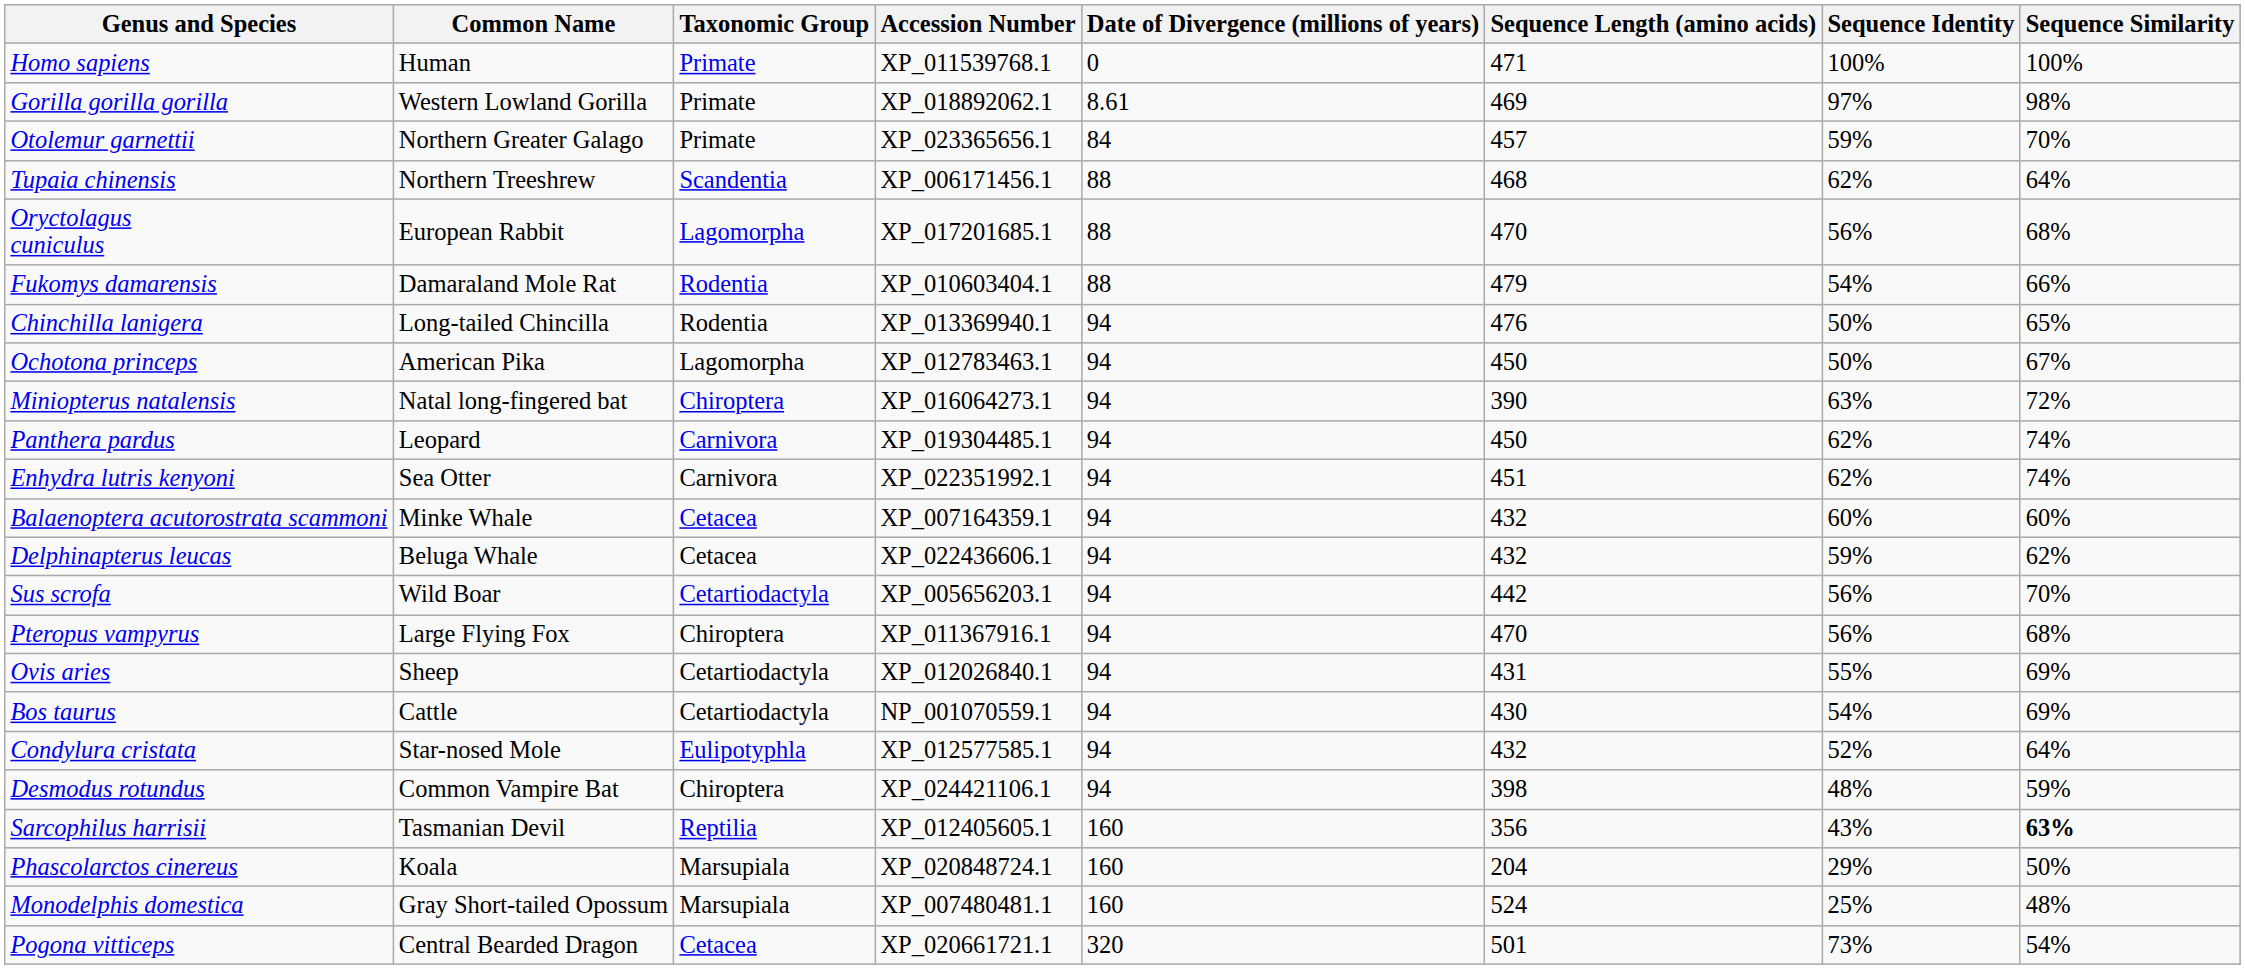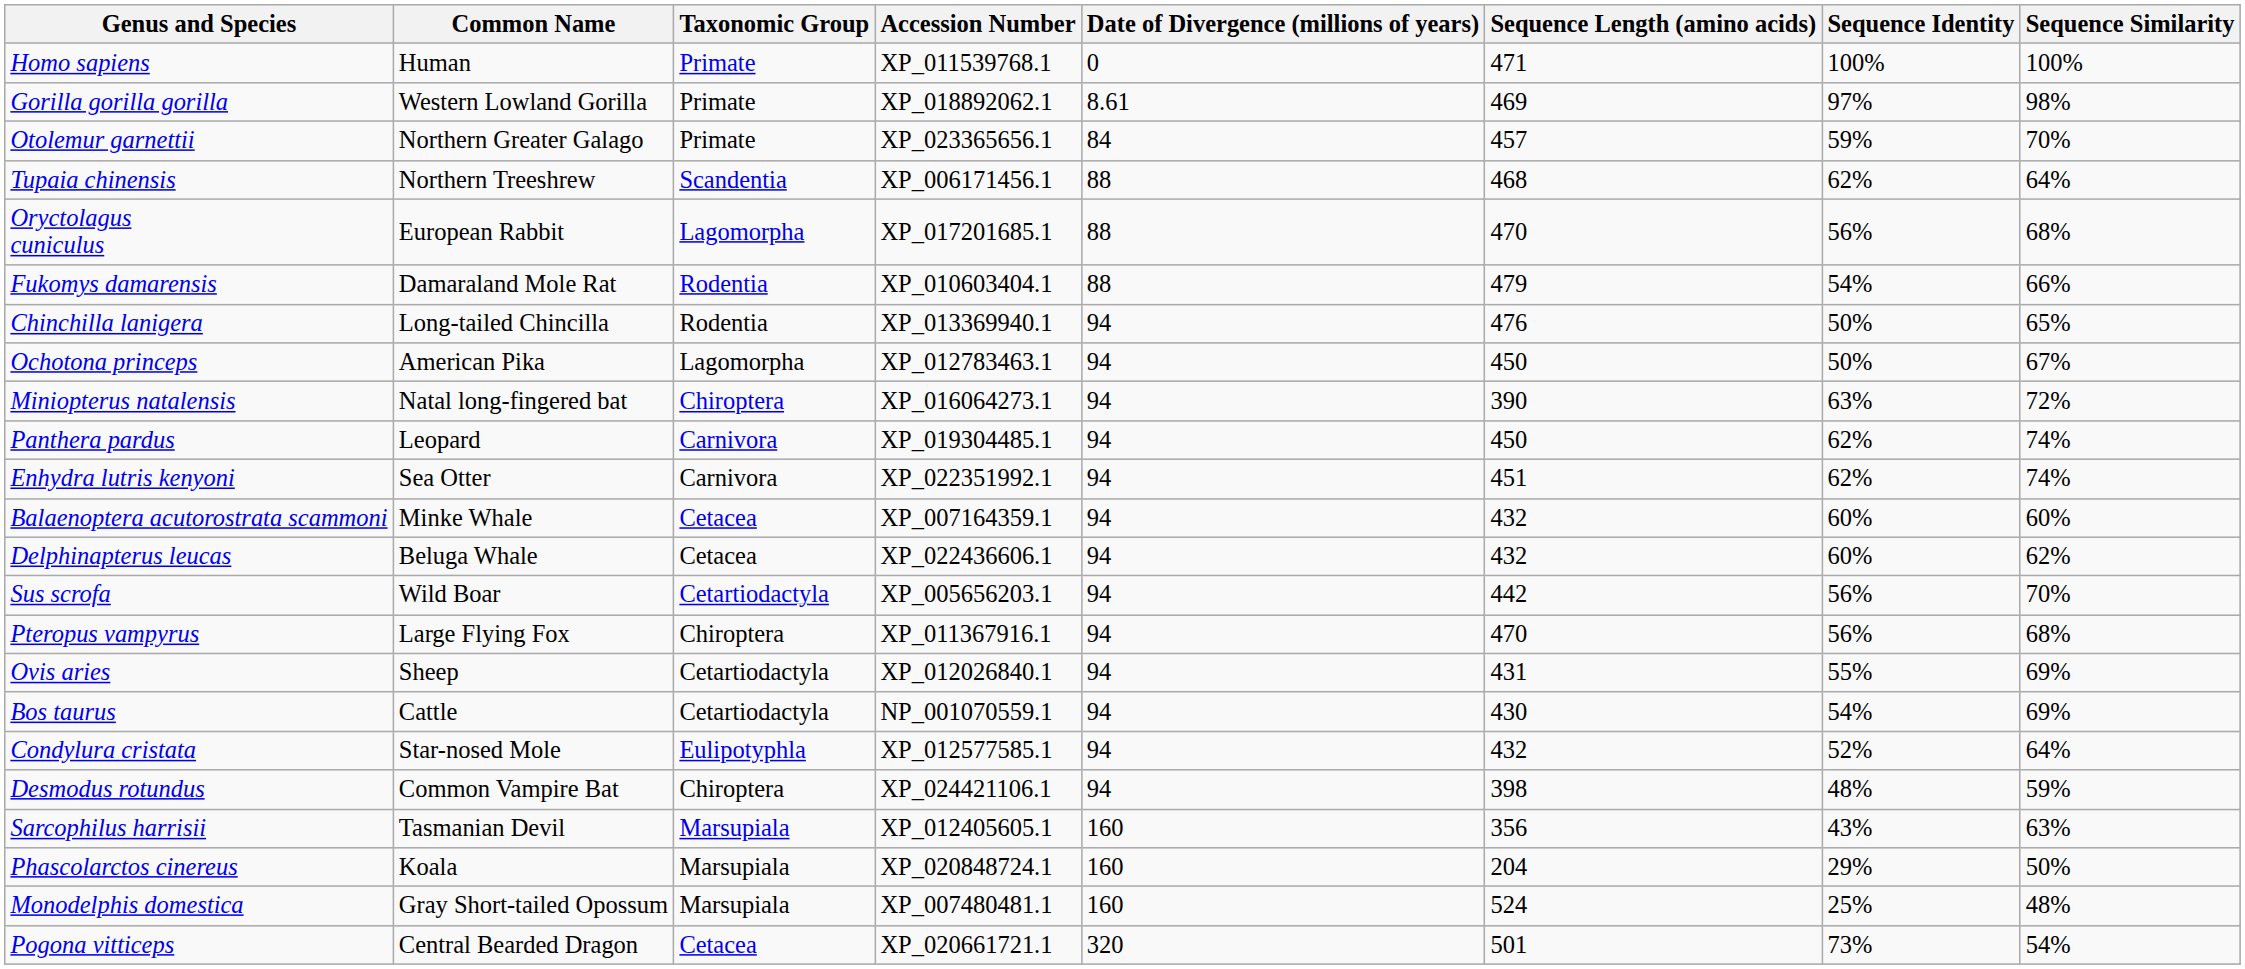Delphinapterus leucas | Sequence Identity: 59% -> 60%
Sarcophilus harrisii | Taxonomic Group: Reptilia -> Marsupiala
Sarcophilus harrisii | Sequence Similarity: bold -> normal
